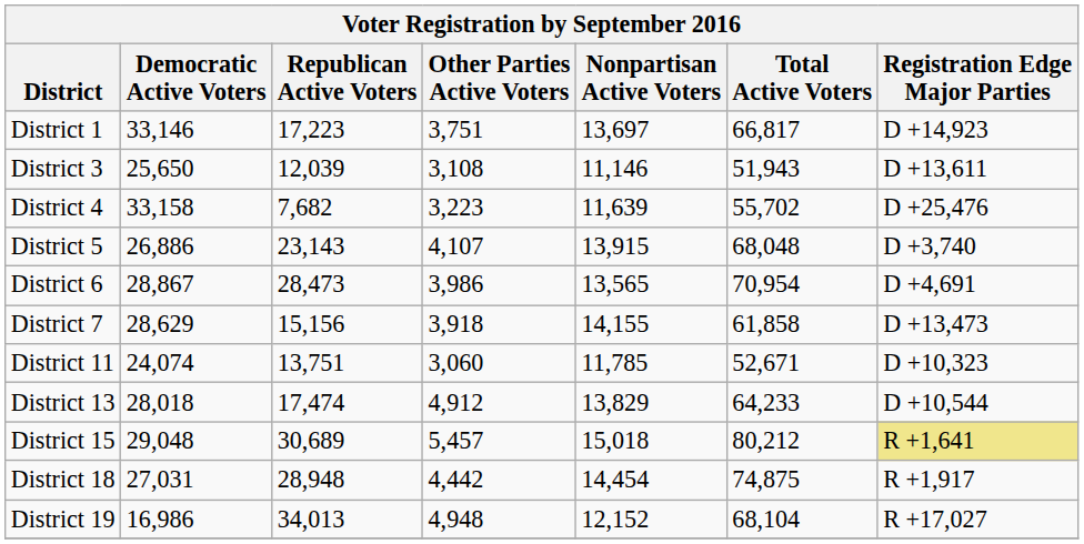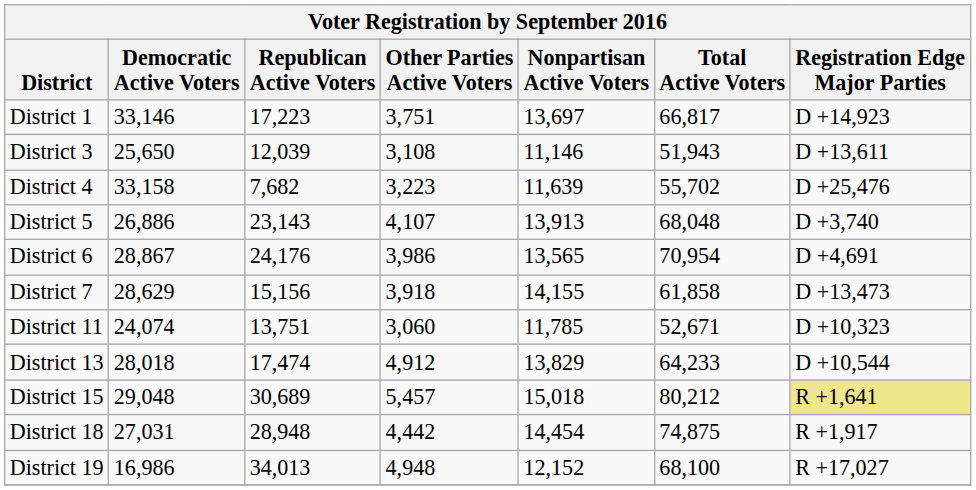District 5 | Nonpartisan Active Voters: 13,915 -> 13,913
District 6 | Republican Active Voters: 28,473 -> 24,176
District 19 | Total Active Voters: 68,104 -> 68,100
